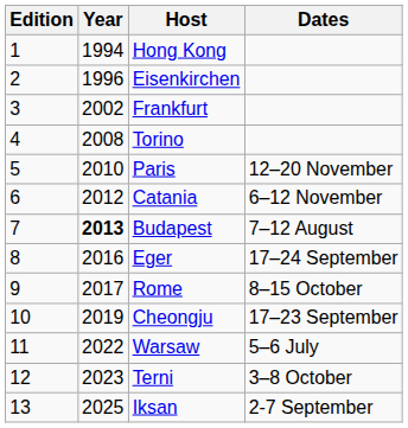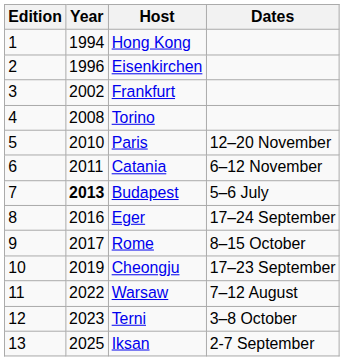Catania | Year: 2012 -> 2011
Budapest | Dates: 7–12 August -> 5–6 July
Warsaw | Dates: 5–6 July -> 7–12 August
